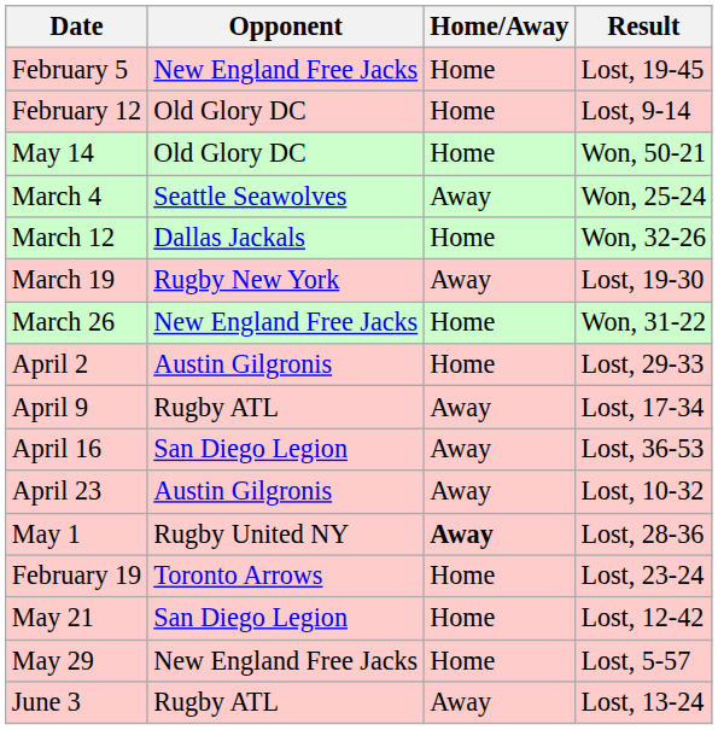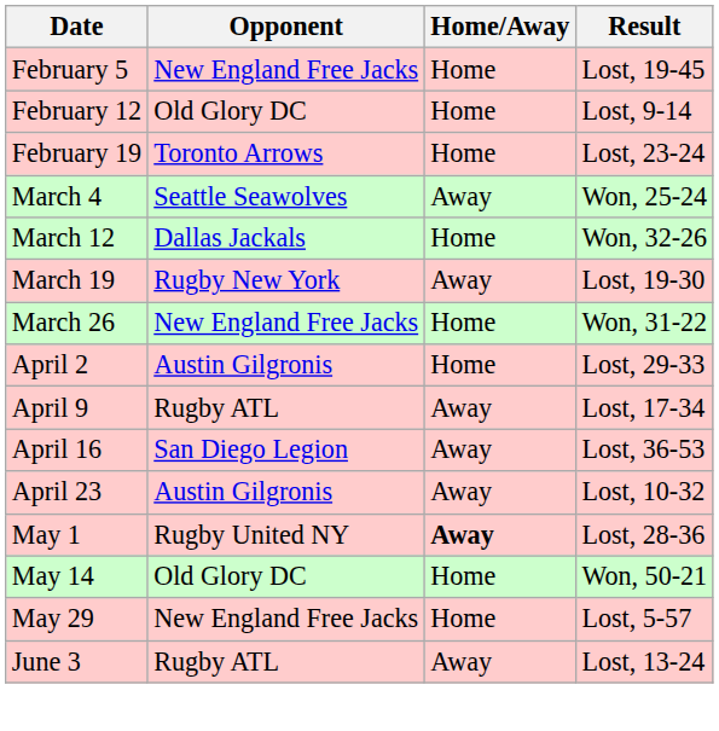rows swapped: February 19 <-> May 14
- row: May 21 | San Diego Legion | Home | Lost, 12-42
